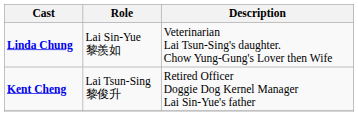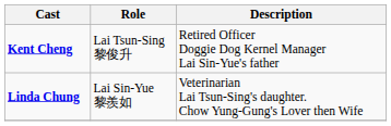rows swapped: Kent Cheng <-> Linda Chung
